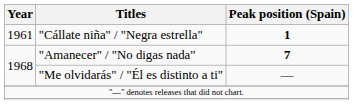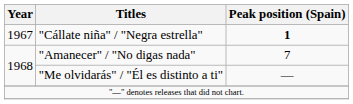"Cállate niña" / "Negra estrella" | Year: 1961 -> 1967
"Amanecer" / "No digas nada" | Peak position (Spain): bold -> normal
